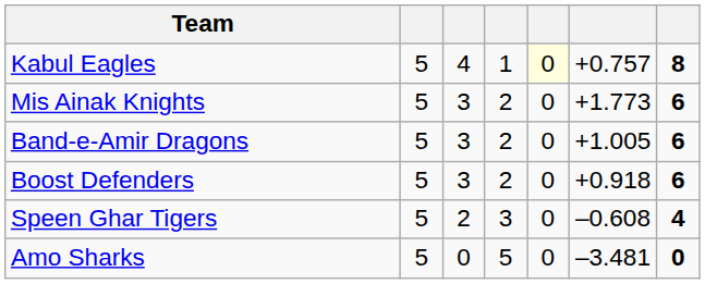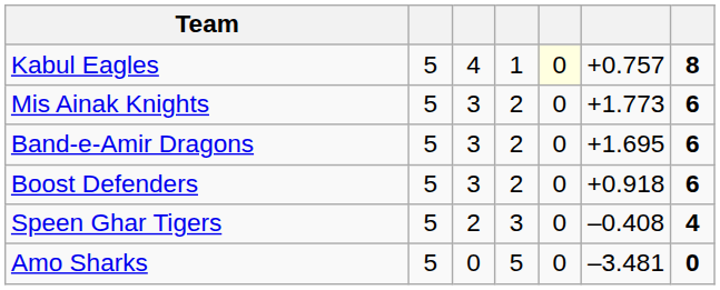Band-e-Amir Dragons | column 6: +1.005 -> +1.695
Speen Ghar Tigers | column 6: –0.608 -> –0.408
